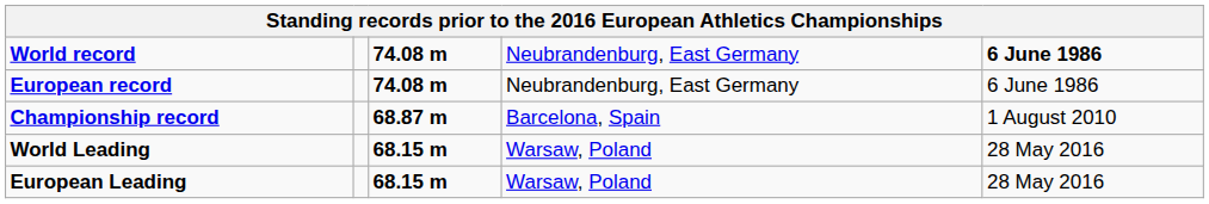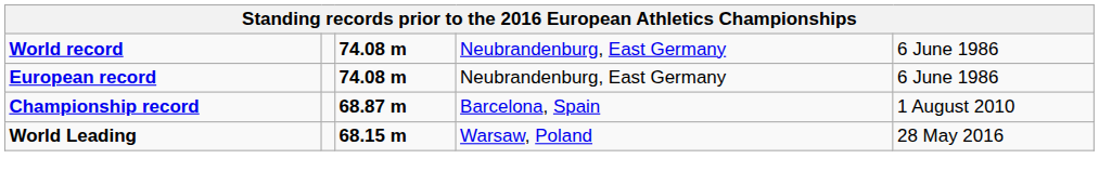World record | column 5: bold -> normal
- row: European Leading | 68.15 m | Warsaw, Poland | 28 May 2016
